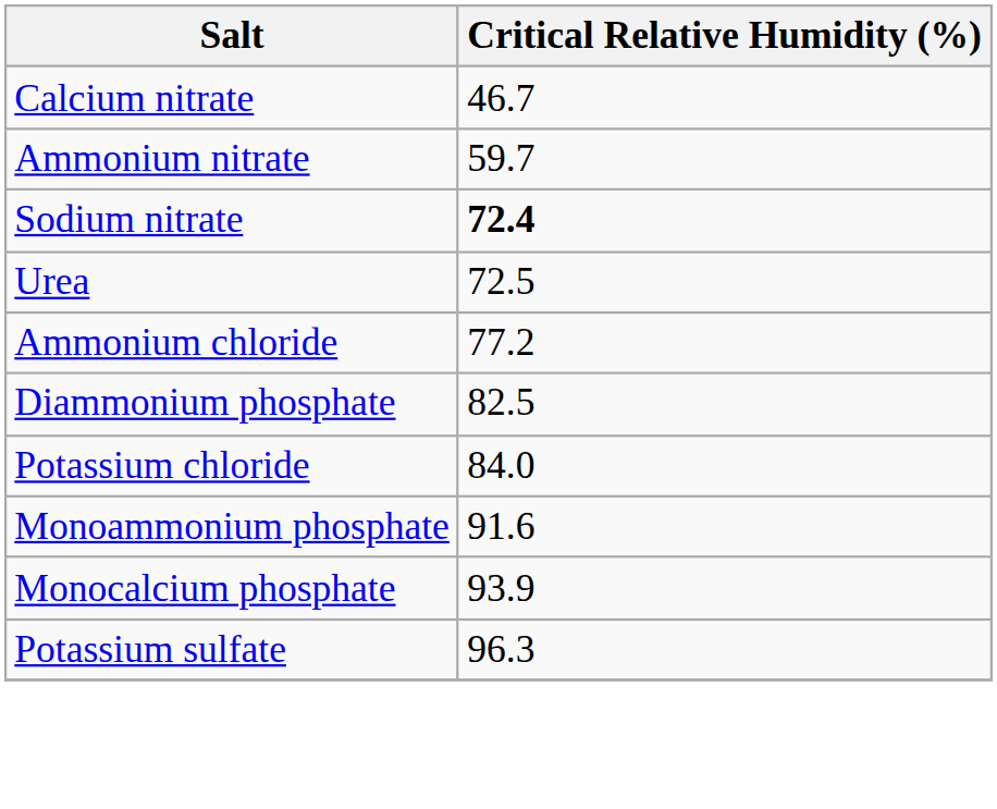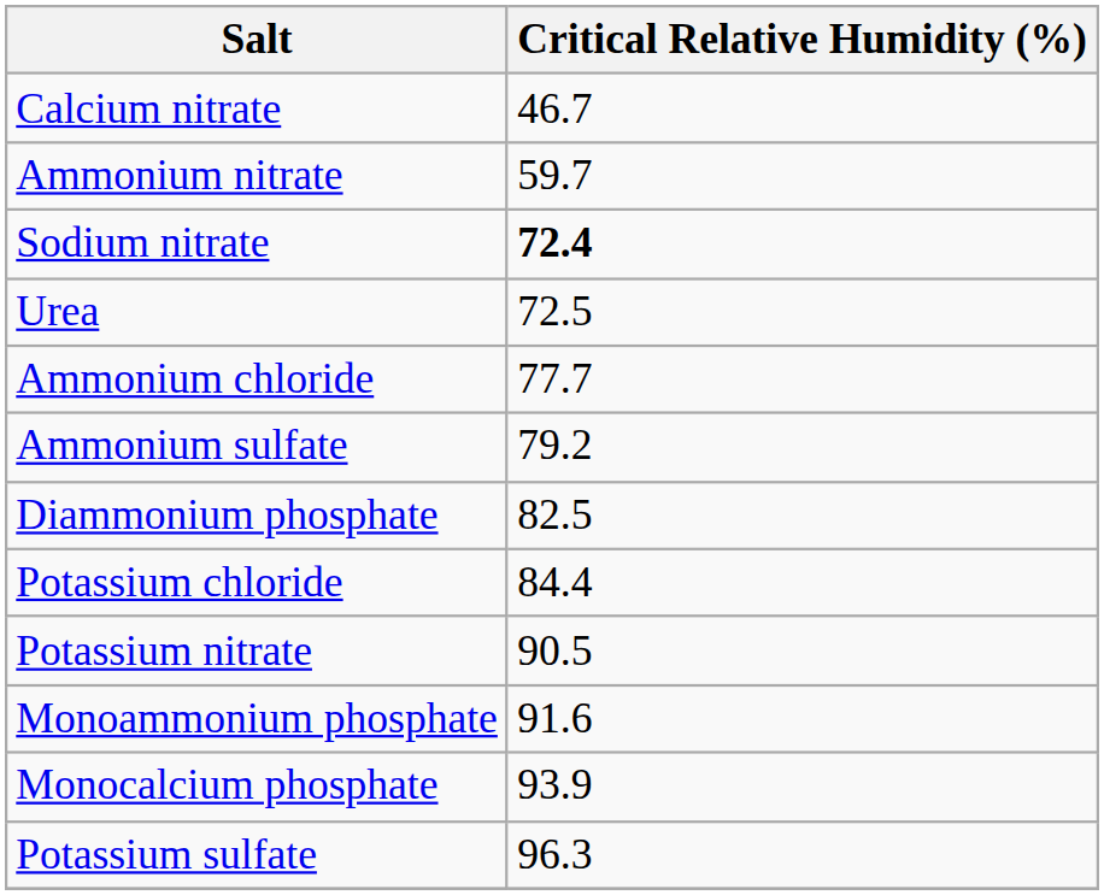Ammonium chloride | Critical Relative Humidity (%): 77.2 -> 77.7
+ row: Ammonium sulfate | 79.2
Potassium chloride | Critical Relative Humidity (%): 84.0 -> 84.4
+ row: Potassium nitrate | 90.5
